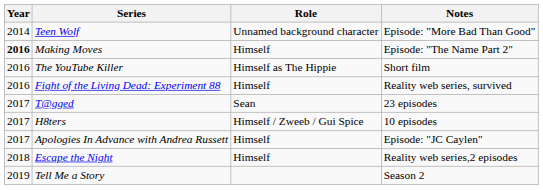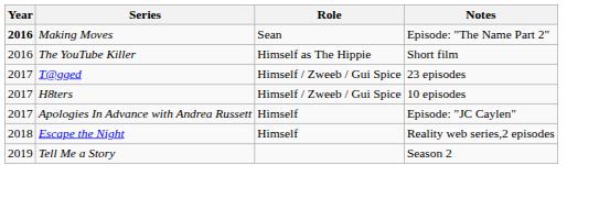- row: 2014 | Teen Wolf | Unnamed background character | Episode: "More Bad Than Good"
Making Moves | Role: Himself -> Sean
- row: 2016 | Fight of the Living Dead: Experiment 88 | Himself | Reality web series, survived
T@gged | Role: Sean -> Himself / Zweeb / Gui Spice
